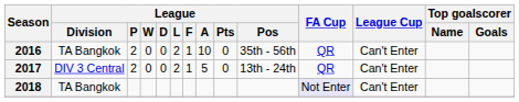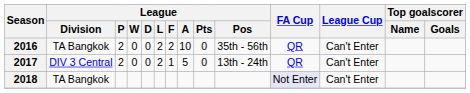2016 | League / F: 1 -> 2
